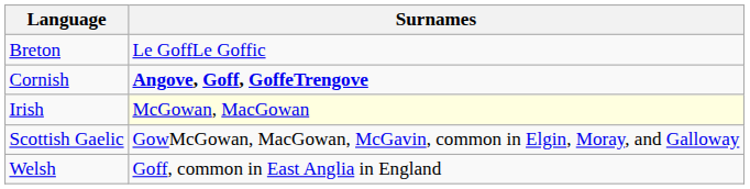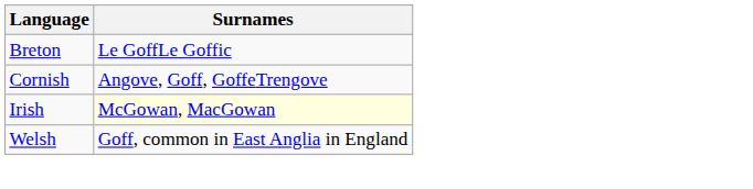Cornish | Surnames: bold -> normal
- row: Scottish Gaelic | GowMcGowan, MacGowan, McGavin, common in Elgin, Moray, and Galloway
